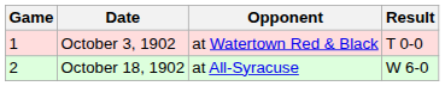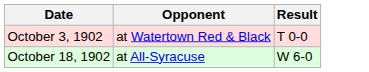- column: Game | 1 | 2
